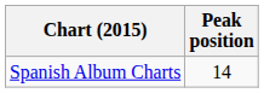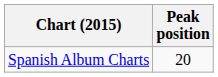Spanish Album Charts | Peak position: 14 -> 20
